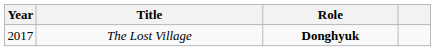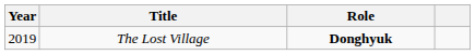The Lost Village | Year: 2017 -> 2019
